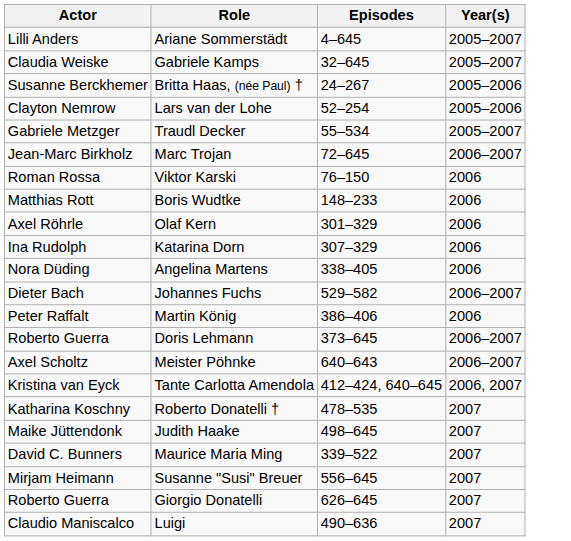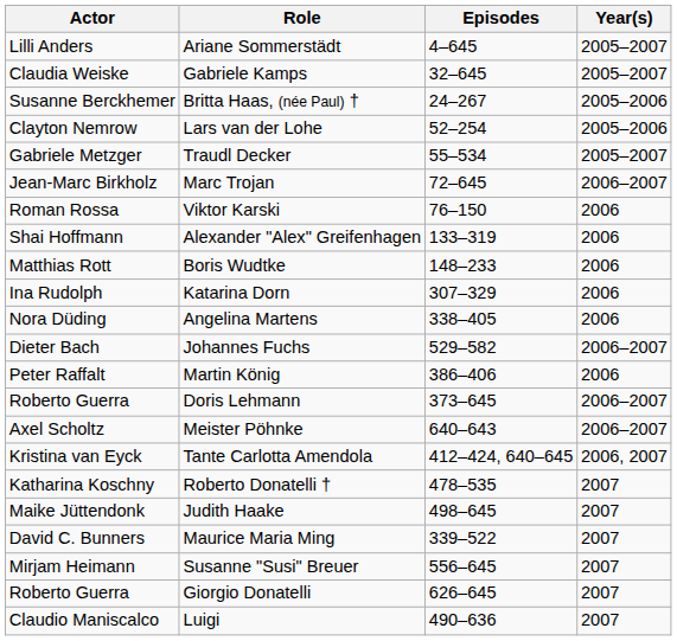+ row: Shai Hoffmann | Alexander "Alex" Greifenhagen | 133–319 | 2006
- row: Axel Röhrle | Olaf Kern | 301–329 | 2006
